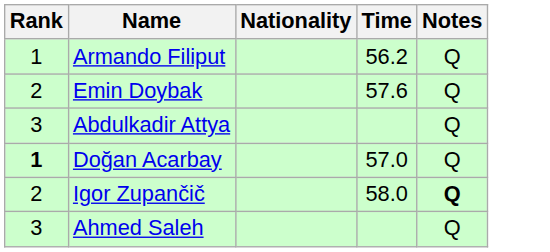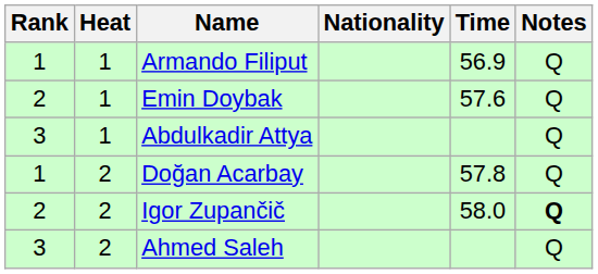+ column: Heat | 1 | 1 | 1 | 2 | 2 | 2
Armando Filiput | Time: 56.2 -> 56.9
Doğan Acarbay | Rank: bold -> normal
Doğan Acarbay | Time: 57.0 -> 57.8
